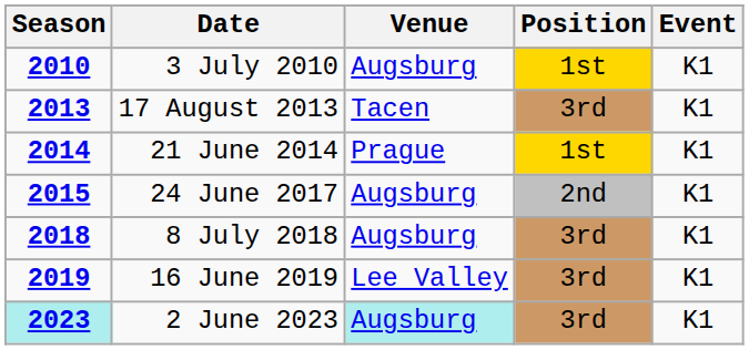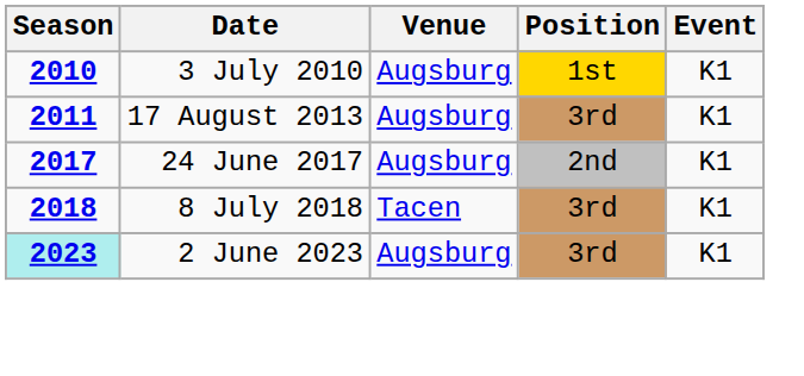17 August 2013 | Season: 2013 -> 2011
17 August 2013 | Venue: Tacen -> Augsburg
- row: 2014 | 21 June 2014 | Prague | 1st | K1
24 June 2017 | Season: 2015 -> 2017
8 July 2018 | Venue: Augsburg -> Tacen
- row: 2019 | 16 June 2019 | Lee Valley | 3rd | K1
2 June 2023 | Venue: paleturquoise background -> no background
